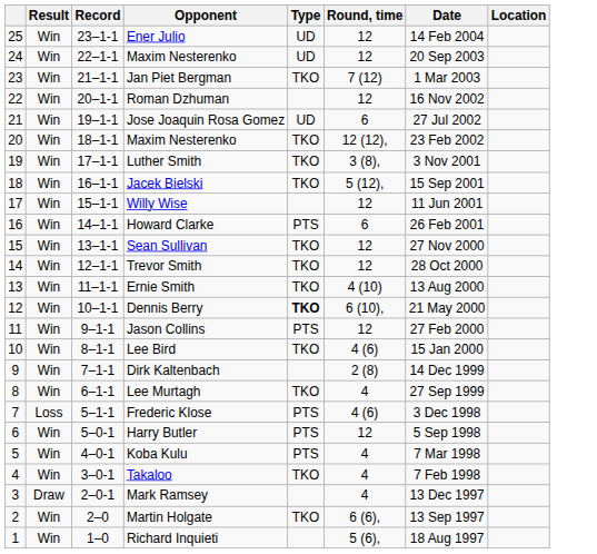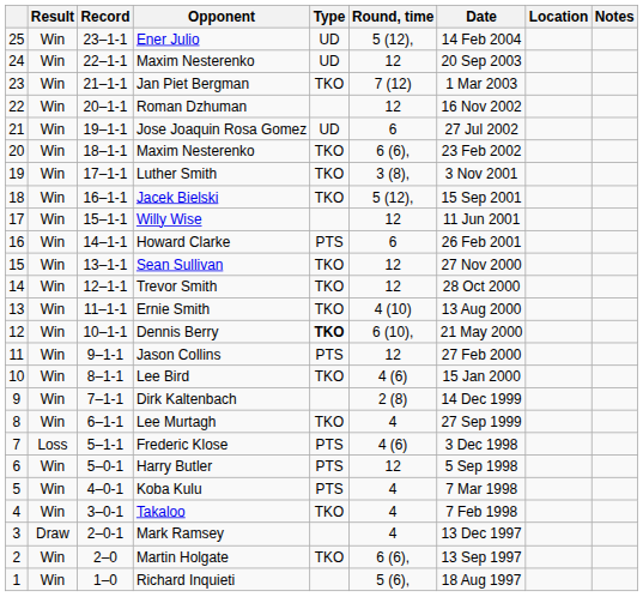+ column: Notes
Ener Julio | Round, time: 12 -> 5 (12),
20 / Maxim Nesterenko | Round, time: 12 (12), -> 6 (6),
